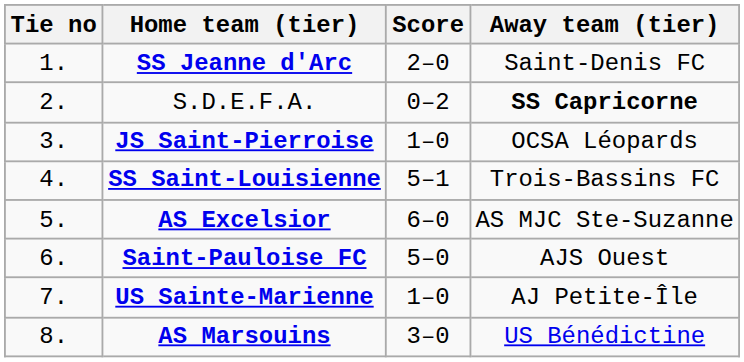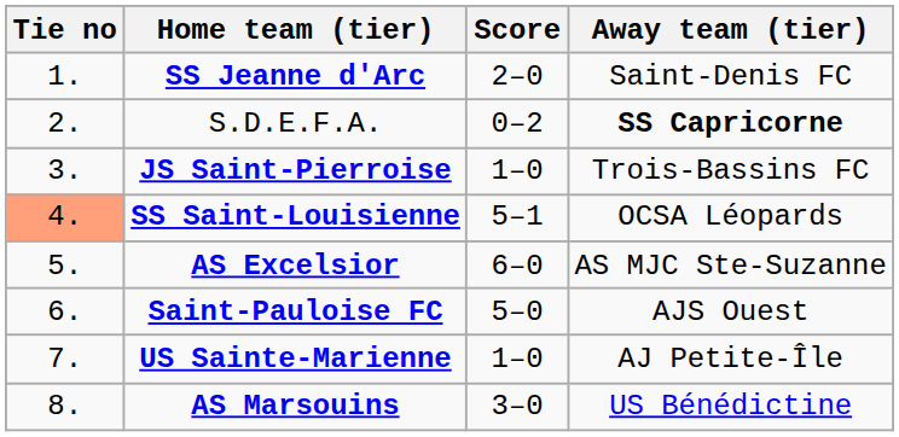JS Saint-Pierroise | Away team (tier): OCSA Léopards -> Trois-Bassins FC
SS Saint-Louisienne | Tie no: no background -> lightsalmon background
SS Saint-Louisienne | Away team (tier): Trois-Bassins FC -> OCSA Léopards
